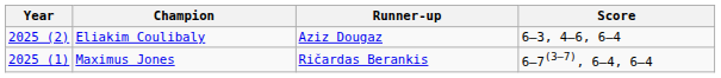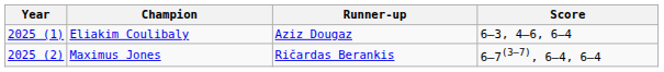Eliakim Coulibaly | Year: 2025 (2) -> 2025 (1)
Maximus Jones | Year: 2025 (1) -> 2025 (2)
